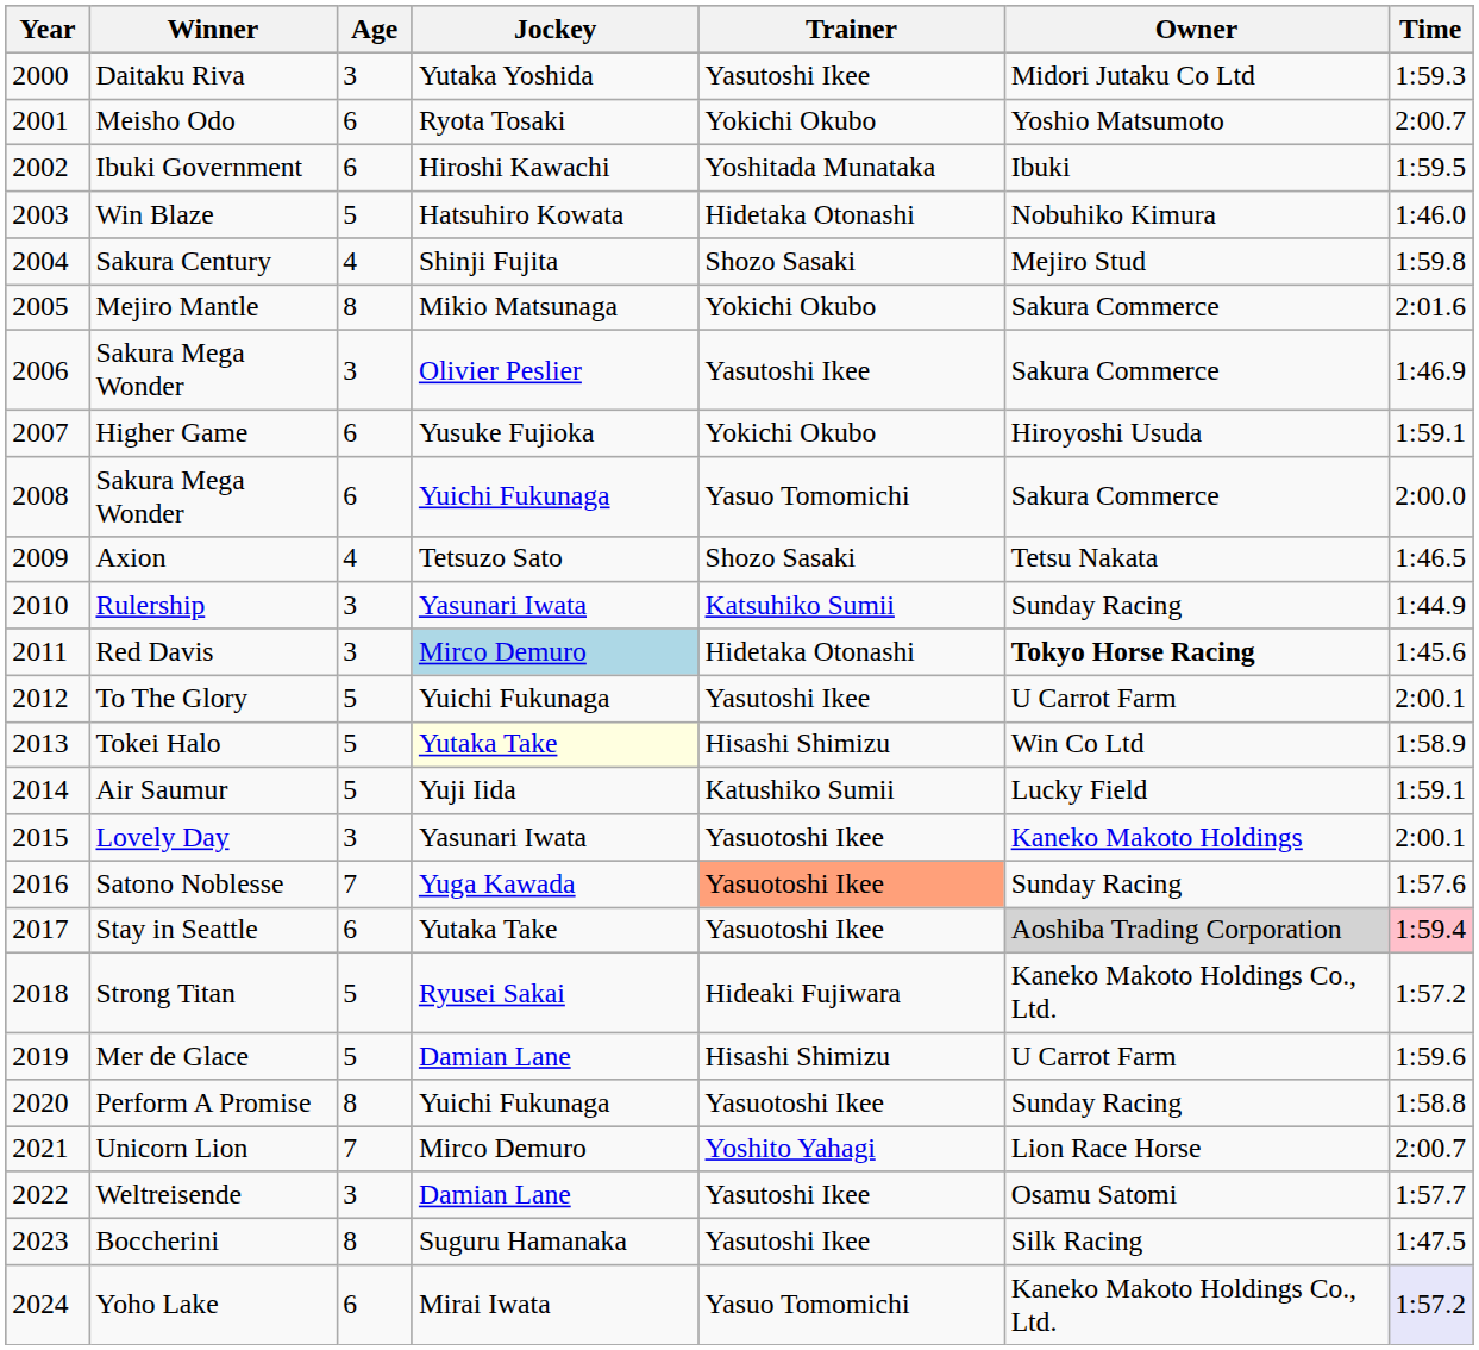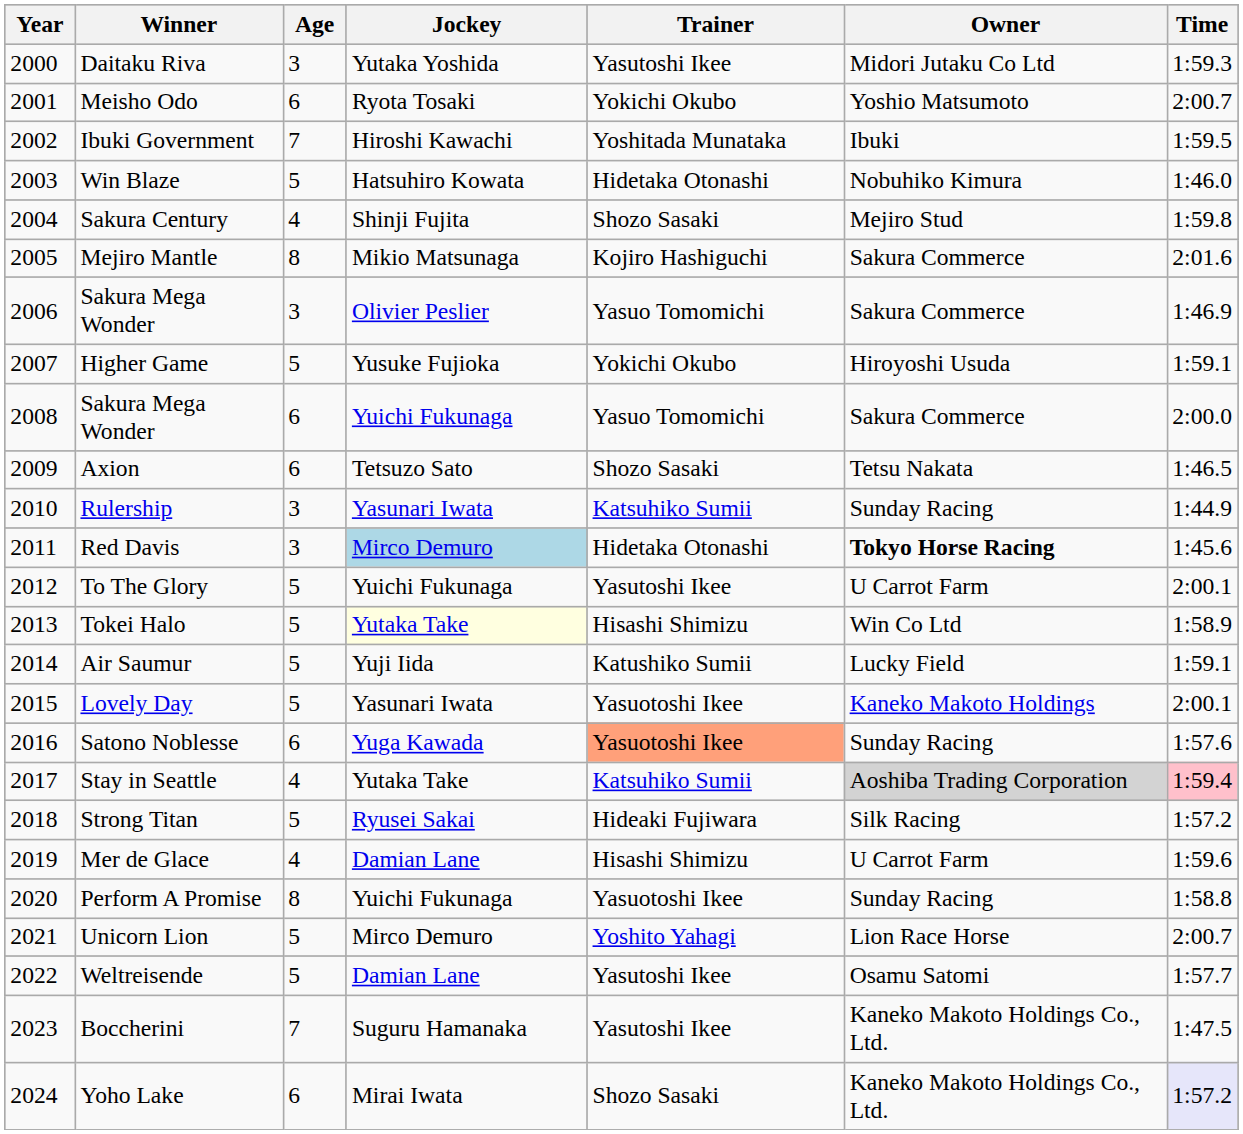Ibuki Government | Age: 6 -> 7
Mejiro Mantle | Trainer: Yokichi Okubo -> Kojiro Hashiguchi
2006 / Sakura Mega Wonder | Trainer: Yasutoshi Ikee -> Yasuo Tomomichi
Higher Game | Age: 6 -> 5
Axion | Age: 4 -> 6
Lovely Day | Age: 3 -> 5
Satono Noblesse | Age: 7 -> 6
Stay in Seattle | Age: 6 -> 4
Stay in Seattle | Trainer: Yasuotoshi Ikee -> Katsuhiko Sumii
Strong Titan | Owner: Kaneko Makoto Holdings Co., Ltd. -> Silk Racing
Mer de Glace | Age: 5 -> 4
Unicorn Lion | Age: 7 -> 5
Weltreisende | Age: 3 -> 5
Boccherini | Age: 8 -> 7
Boccherini | Owner: Silk Racing -> Kaneko Makoto Holdings Co., Ltd.
Yoho Lake | Trainer: Yasuo Tomomichi -> Shozo Sasaki
